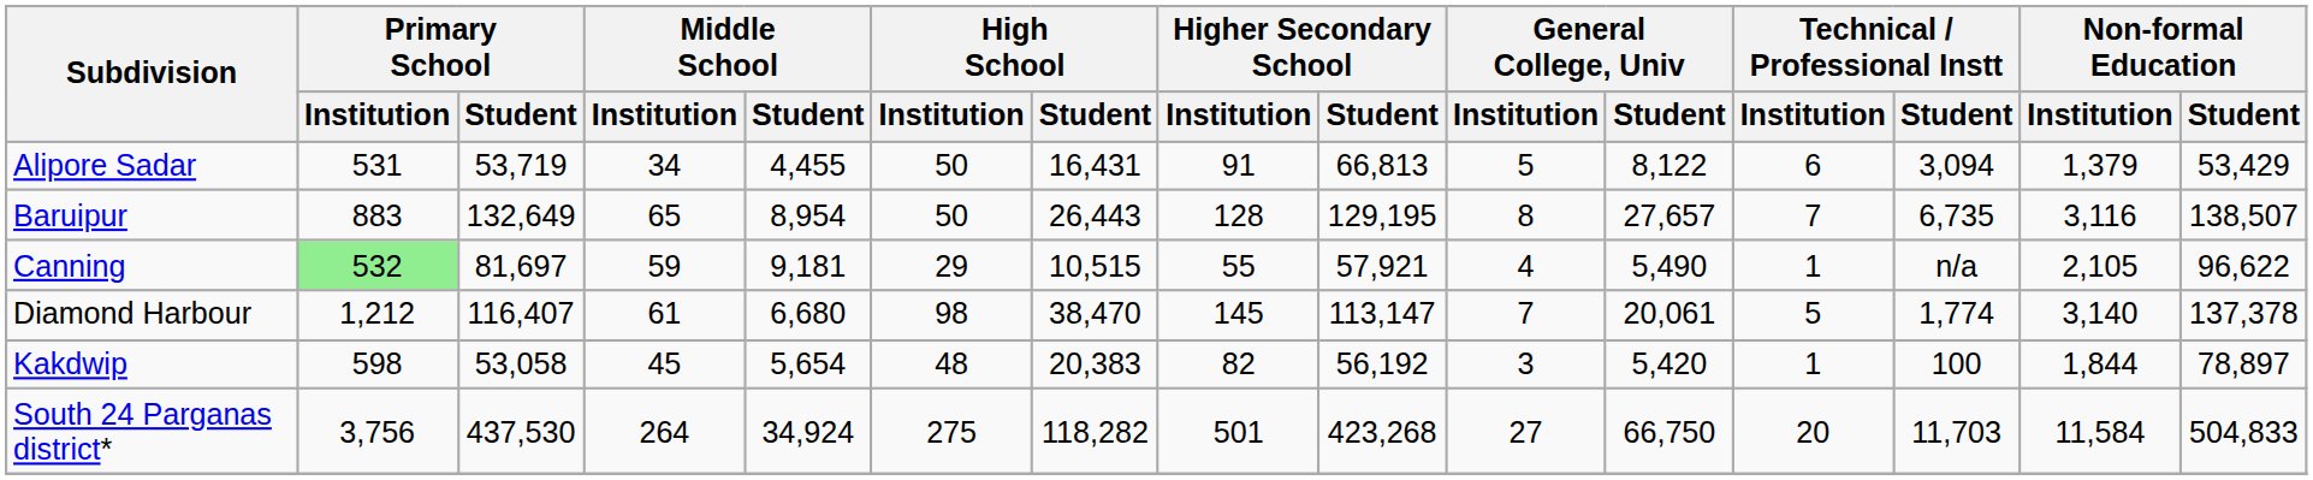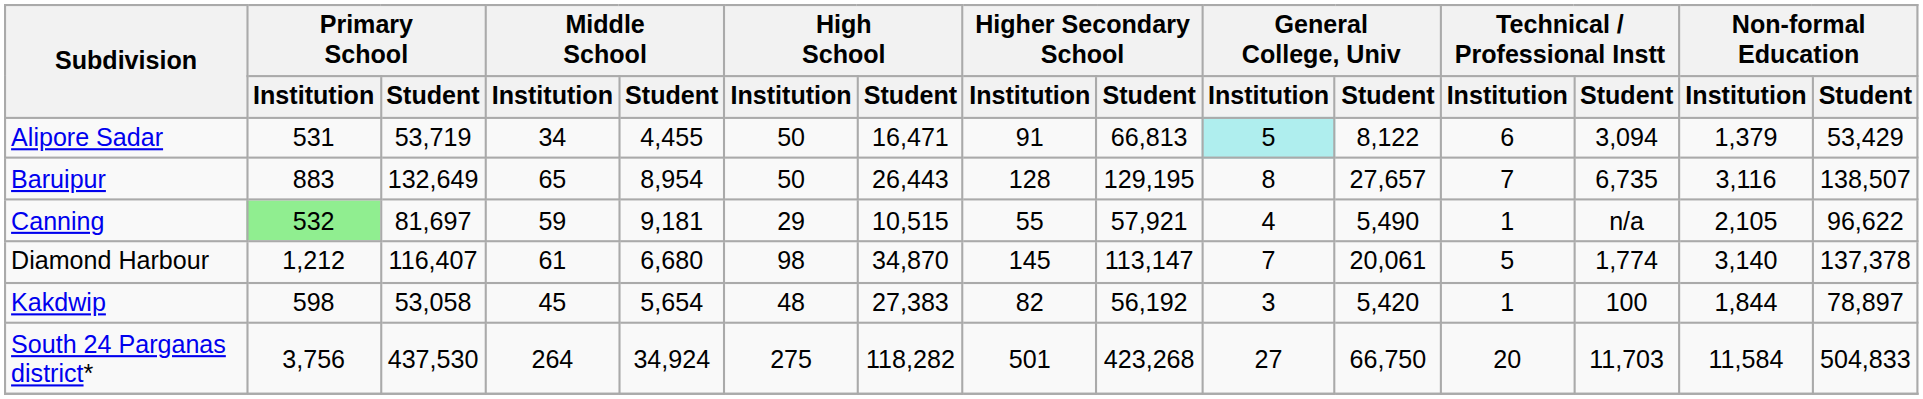Alipore Sadar | High School / Student: 16,431 -> 16,471
Alipore Sadar | General College, Univ / Institution: no background -> paleturquoise background
Diamond Harbour | High School / Student: 38,470 -> 34,870
Kakdwip | High School / Student: 20,383 -> 27,383
